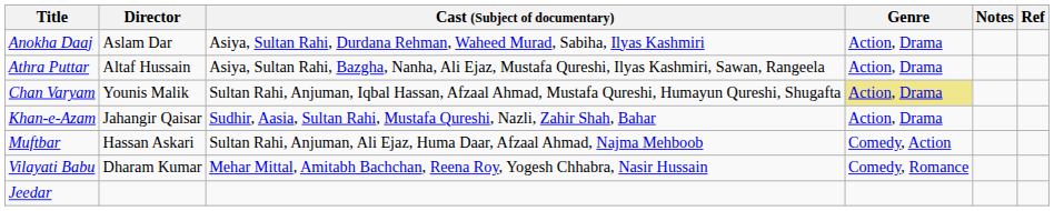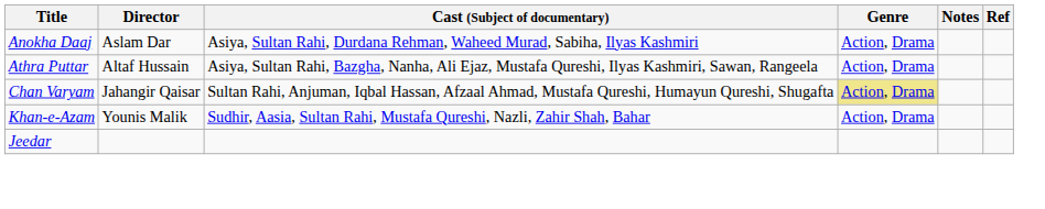Chan Varyam | Director: Younis Malik -> Jahangir Qaisar
Khan-e-Azam | Director: Jahangir Qaisar -> Younis Malik
- row: Muftbar | Hassan Askari | Sultan Rahi, Anjuman, Ali Ejaz, Huma Daar, Afzaal Ahmad, Najma Mehboob | Comedy, Action
- row: Vilayati Babu | Dharam Kumar | Mehar Mittal, Amitabh Bachchan, Reena Roy, Yogesh Chhabra, Nasir Hussain | Comedy, Romance
